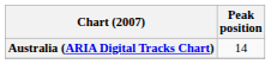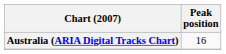Australia (ARIA Digital Tracks Chart) | Peak position: 14 -> 16
